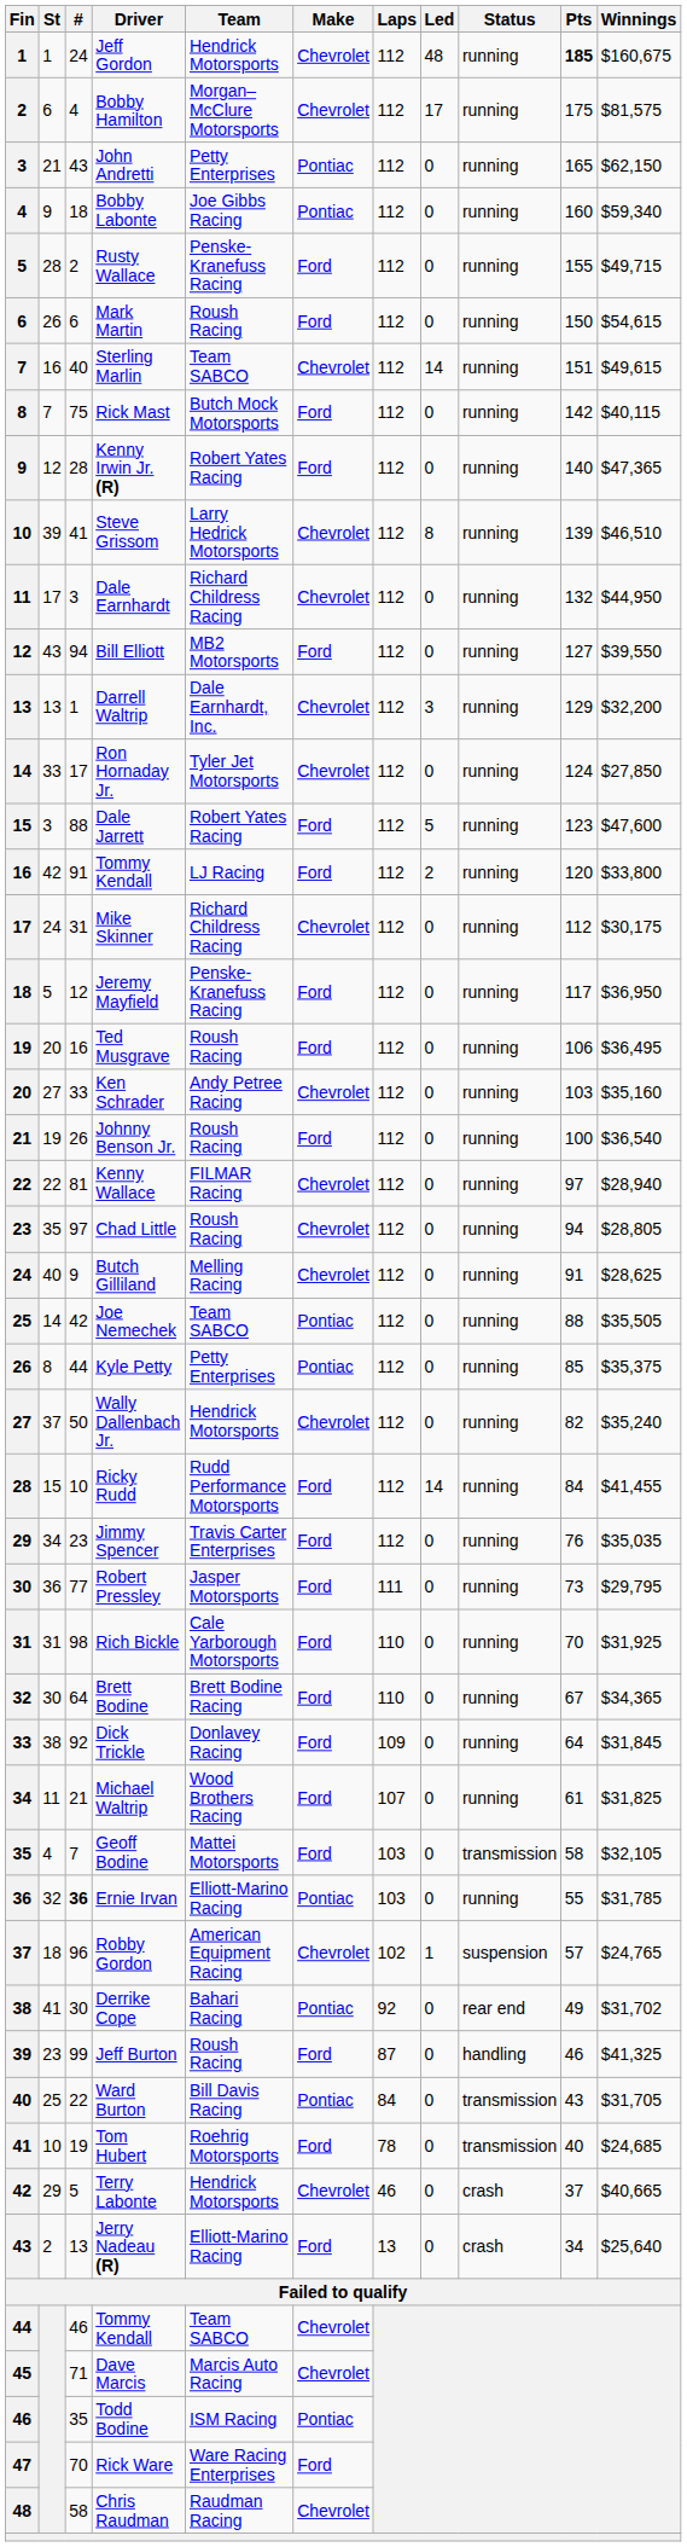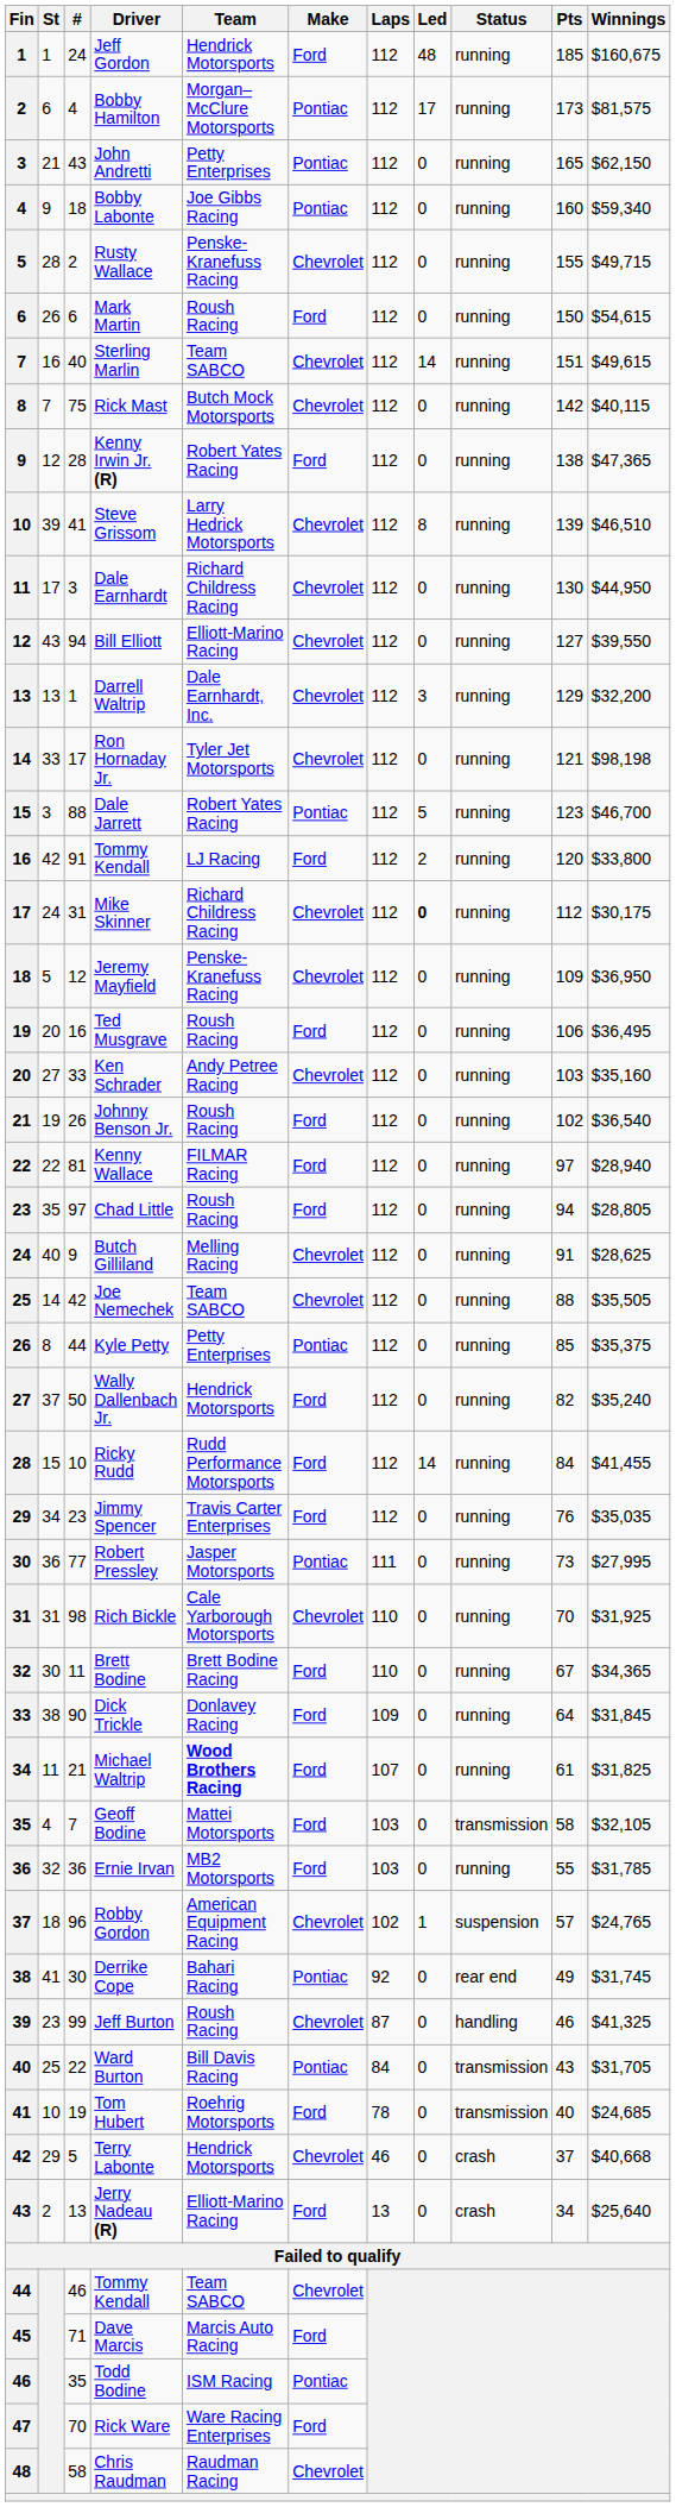Jeff Gordon | Make: Chevrolet -> Ford
Jeff Gordon | Pts: bold -> normal
Bobby Hamilton | Make: Chevrolet -> Pontiac
Bobby Hamilton | Pts: 175 -> 173
Rusty Wallace | Make: Ford -> Chevrolet
Rick Mast | Make: Ford -> Chevrolet
Kenny Irwin Jr. (R) | Pts: 140 -> 138
Dale Earnhardt | Pts: 132 -> 130
Bill Elliott | Team: MB2 Motorsports -> Elliott-Marino Racing
Bill Elliott | Make: Ford -> Chevrolet
Ron Hornaday Jr. | Pts: 124 -> 121
Ron Hornaday Jr. | Winnings: $27,850 -> $98,198
Dale Jarrett | Make: Ford -> Pontiac
Dale Jarrett | Winnings: $47,600 -> $46,700
Mike Skinner | Led: normal -> bold
Jeremy Mayfield | Make: Ford -> Chevrolet
Jeremy Mayfield | Pts: 117 -> 109
Johnny Benson Jr. | Pts: 100 -> 102
Kenny Wallace | Make: Chevrolet -> Ford
Chad Little | Make: Chevrolet -> Ford
Joe Nemechek | Make: Pontiac -> Chevrolet
Wally Dallenbach Jr. | Make: Chevrolet -> Ford
Robert Pressley | Make: Ford -> Pontiac
Robert Pressley | Winnings: $29,795 -> $27,995
Rich Bickle | Make: Ford -> Chevrolet
Brett Bodine | #: 64 -> 11
Dick Trickle | #: 92 -> 90
Michael Waltrip | Team: normal -> bold
Ernie Irvan | #: bold -> normal
Ernie Irvan | Team: Elliott-Marino Racing -> MB2 Motorsports
Ernie Irvan | Make: Pontiac -> Ford
Derrike Cope | Winnings: $31,702 -> $31,745
Jeff Burton | Make: Ford -> Chevrolet
Terry Labonte | Winnings: $40,665 -> $40,668
Dave Marcis | Make: Chevrolet -> Ford
